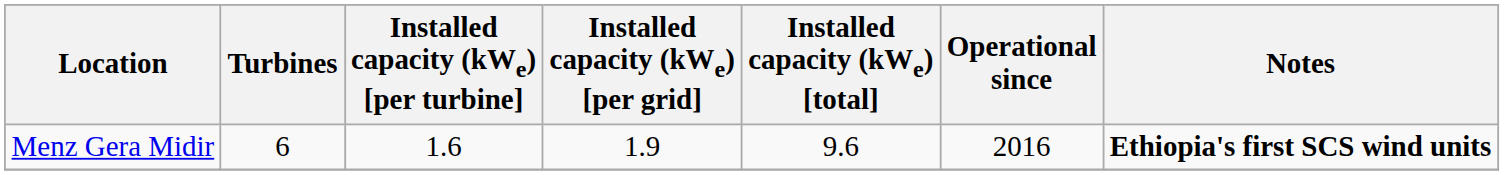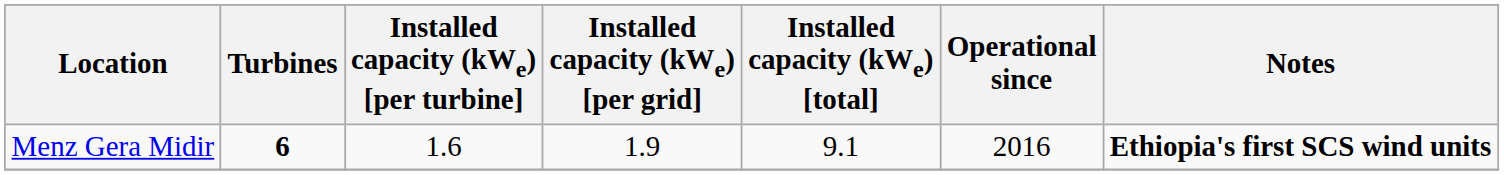Menz Gera Midir | Turbines: normal -> bold
Menz Gera Midir | Installed capacity (kWe) [total]: 9.6 -> 9.1
